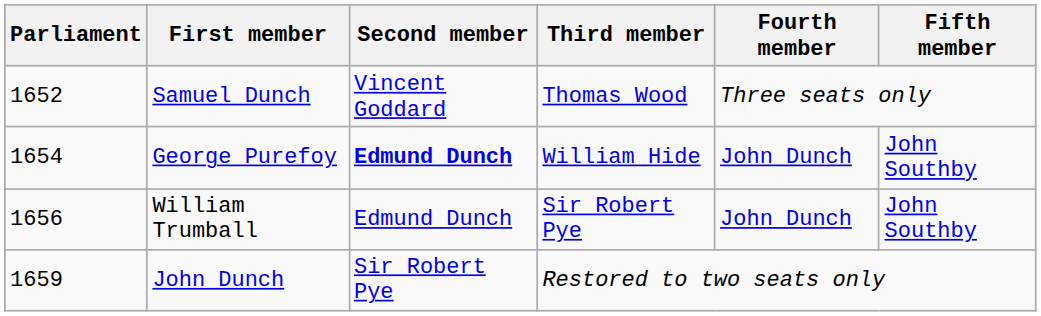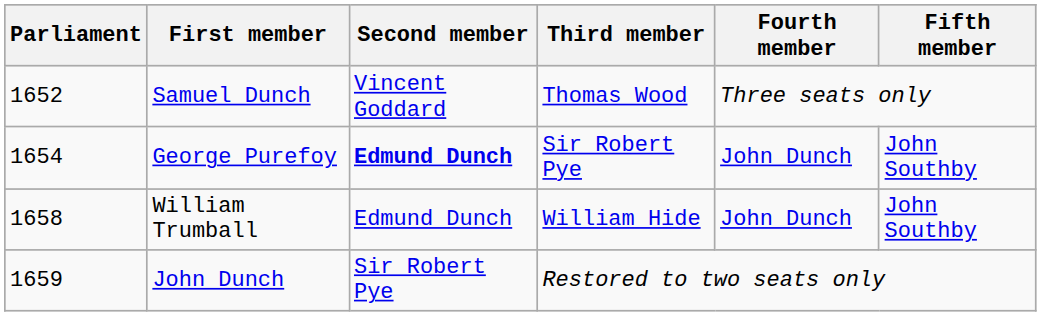George Purefoy | Third member: William Hide -> Sir Robert Pye
William Trumball | Parliament: 1656 -> 1658
William Trumball | Third member: Sir Robert Pye -> William Hide
